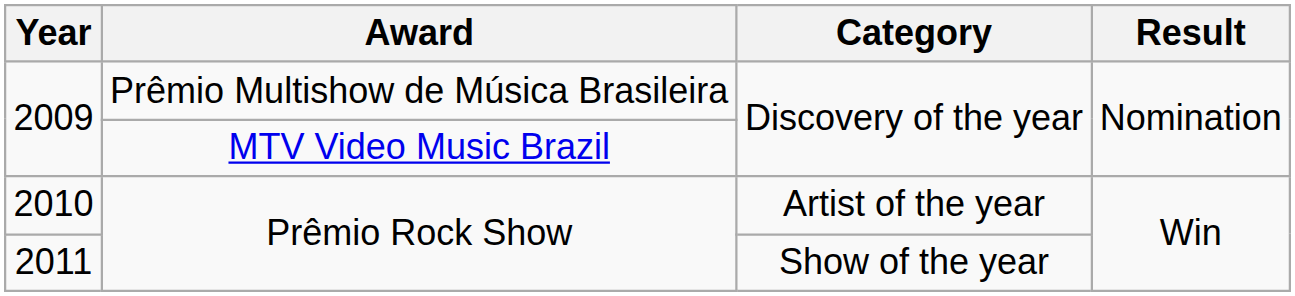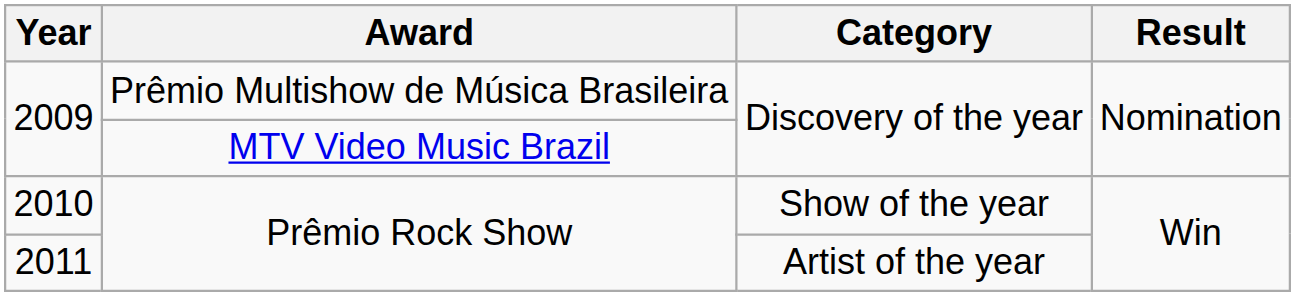2010 | Category: Artist of the year -> Show of the year
2011 | Category: Show of the year -> Artist of the year
